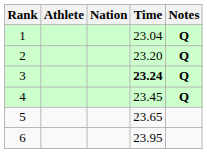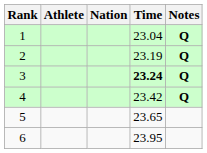2 | Time: 23.20 -> 23.19
4 | Time: 23.45 -> 23.42
